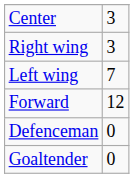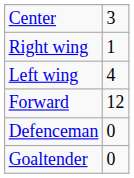Right wing | column 2: 3 -> 1
Left wing | column 2: 7 -> 4
